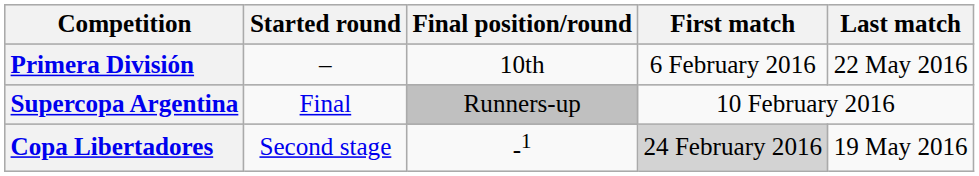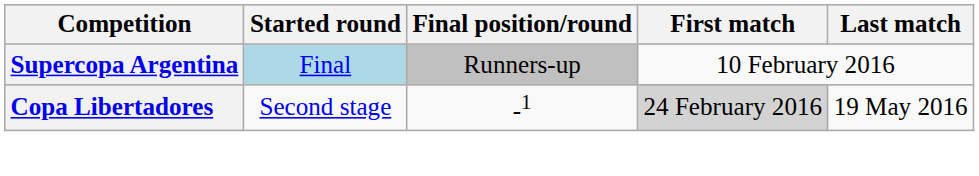- row: Primera División | – | 10th | 6 February 2016 | 22 May 2016
Supercopa Argentina | Started round: no background -> lightblue background
